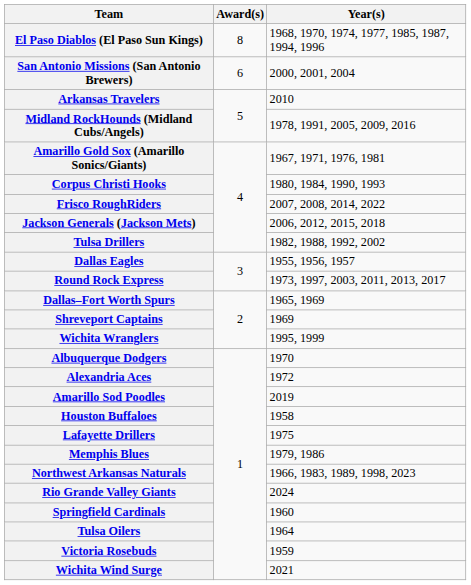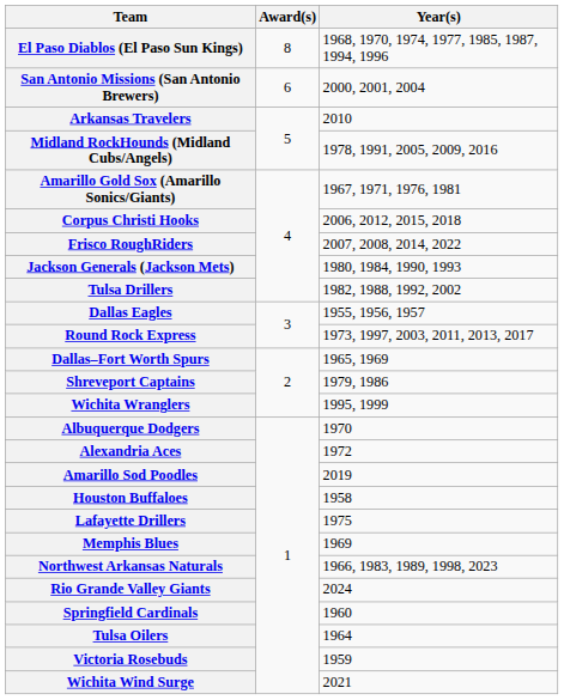Corpus Christi Hooks | Year(s): 1980, 1984, 1990, 1993 -> 2006, 2012, 2015, 2018
Jackson Generals (Jackson Mets) | Year(s): 2006, 2012, 2015, 2018 -> 1980, 1984, 1990, 1993
Shreveport Captains | Year(s): 1969 -> 1979, 1986
Memphis Blues | Year(s): 1979, 1986 -> 1969
